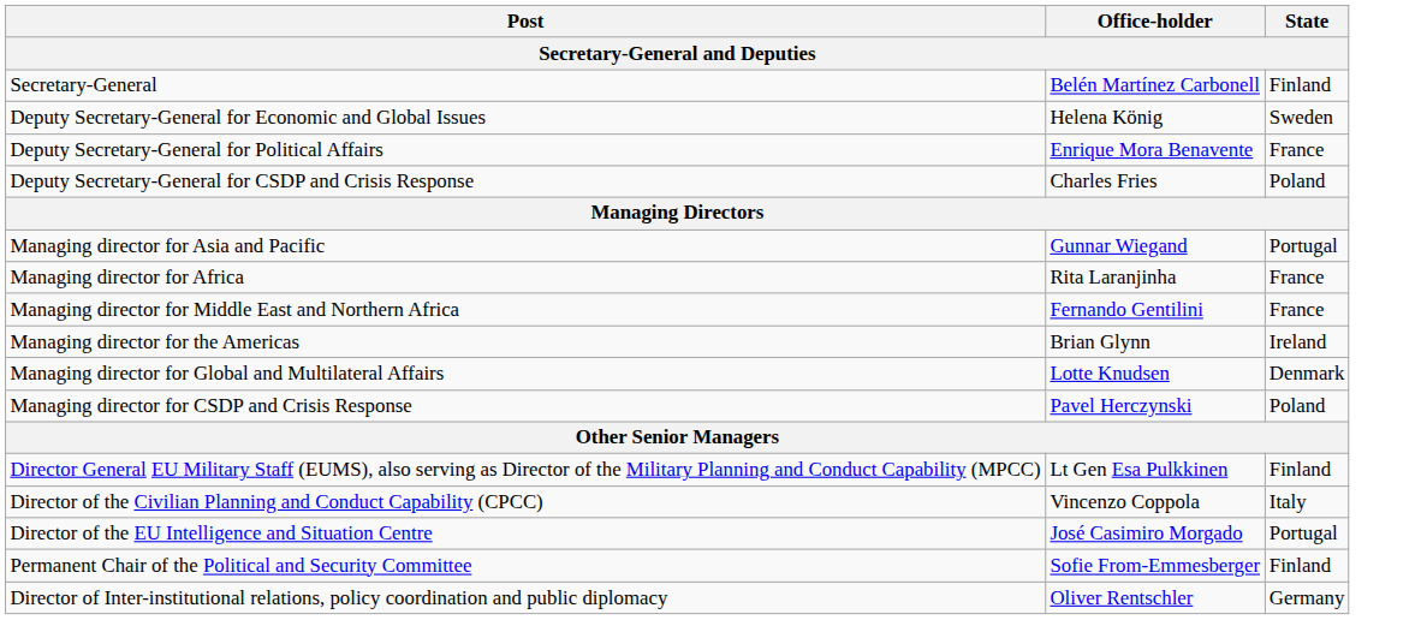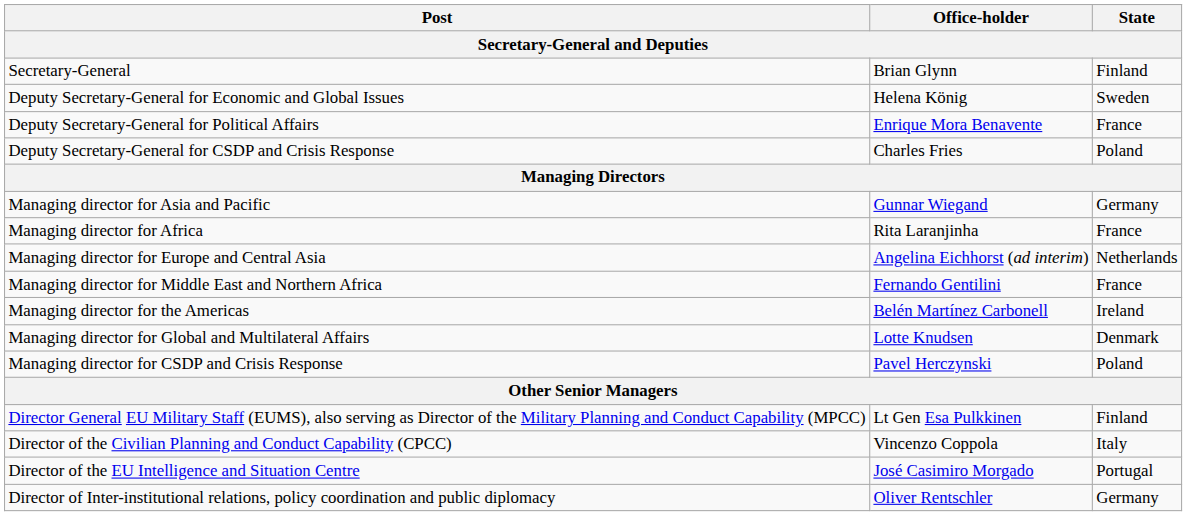Secretary-General | Office-holder: Belén Martínez Carbonell -> Brian Glynn
Managing director for Asia and Pacific | State: Portugal -> Germany
+ row: Managing director for Europe and Central Asia | Angelina Eichhorst (ad interim) | Netherlands
Managing director for the Americas | Office-holder: Brian Glynn -> Belén Martínez Carbonell
- row: Permanent Chair of the Political and Security Committee | Sofie From-Emmesberger | Finland
